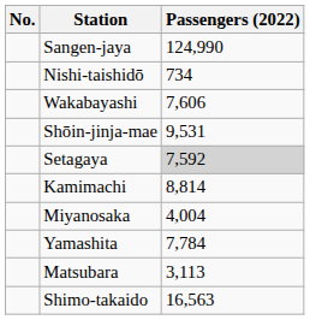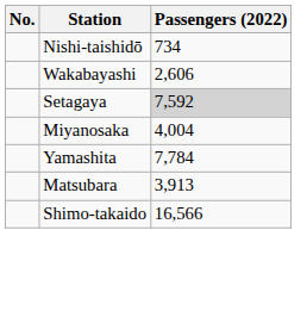- row: Sangen-jaya | 124,990
Wakabayashi | Passengers (2022): 7,606 -> 2,606
- row: Shōin-jinja-mae | 9,531
- row: Kamimachi | 8,814
Matsubara | Passengers (2022): 3,113 -> 3,913
Shimo-takaido | Passengers (2022): 16,563 -> 16,566
